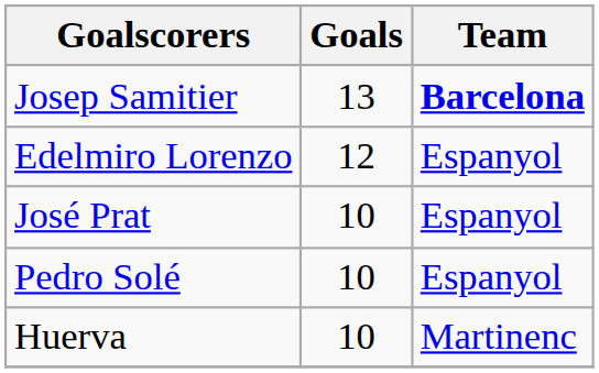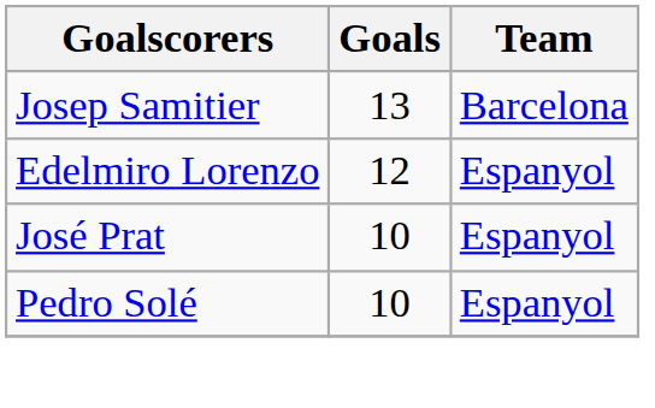Josep Samitier | Team: bold -> normal
- row: Huerva | 10 | Martinenc
